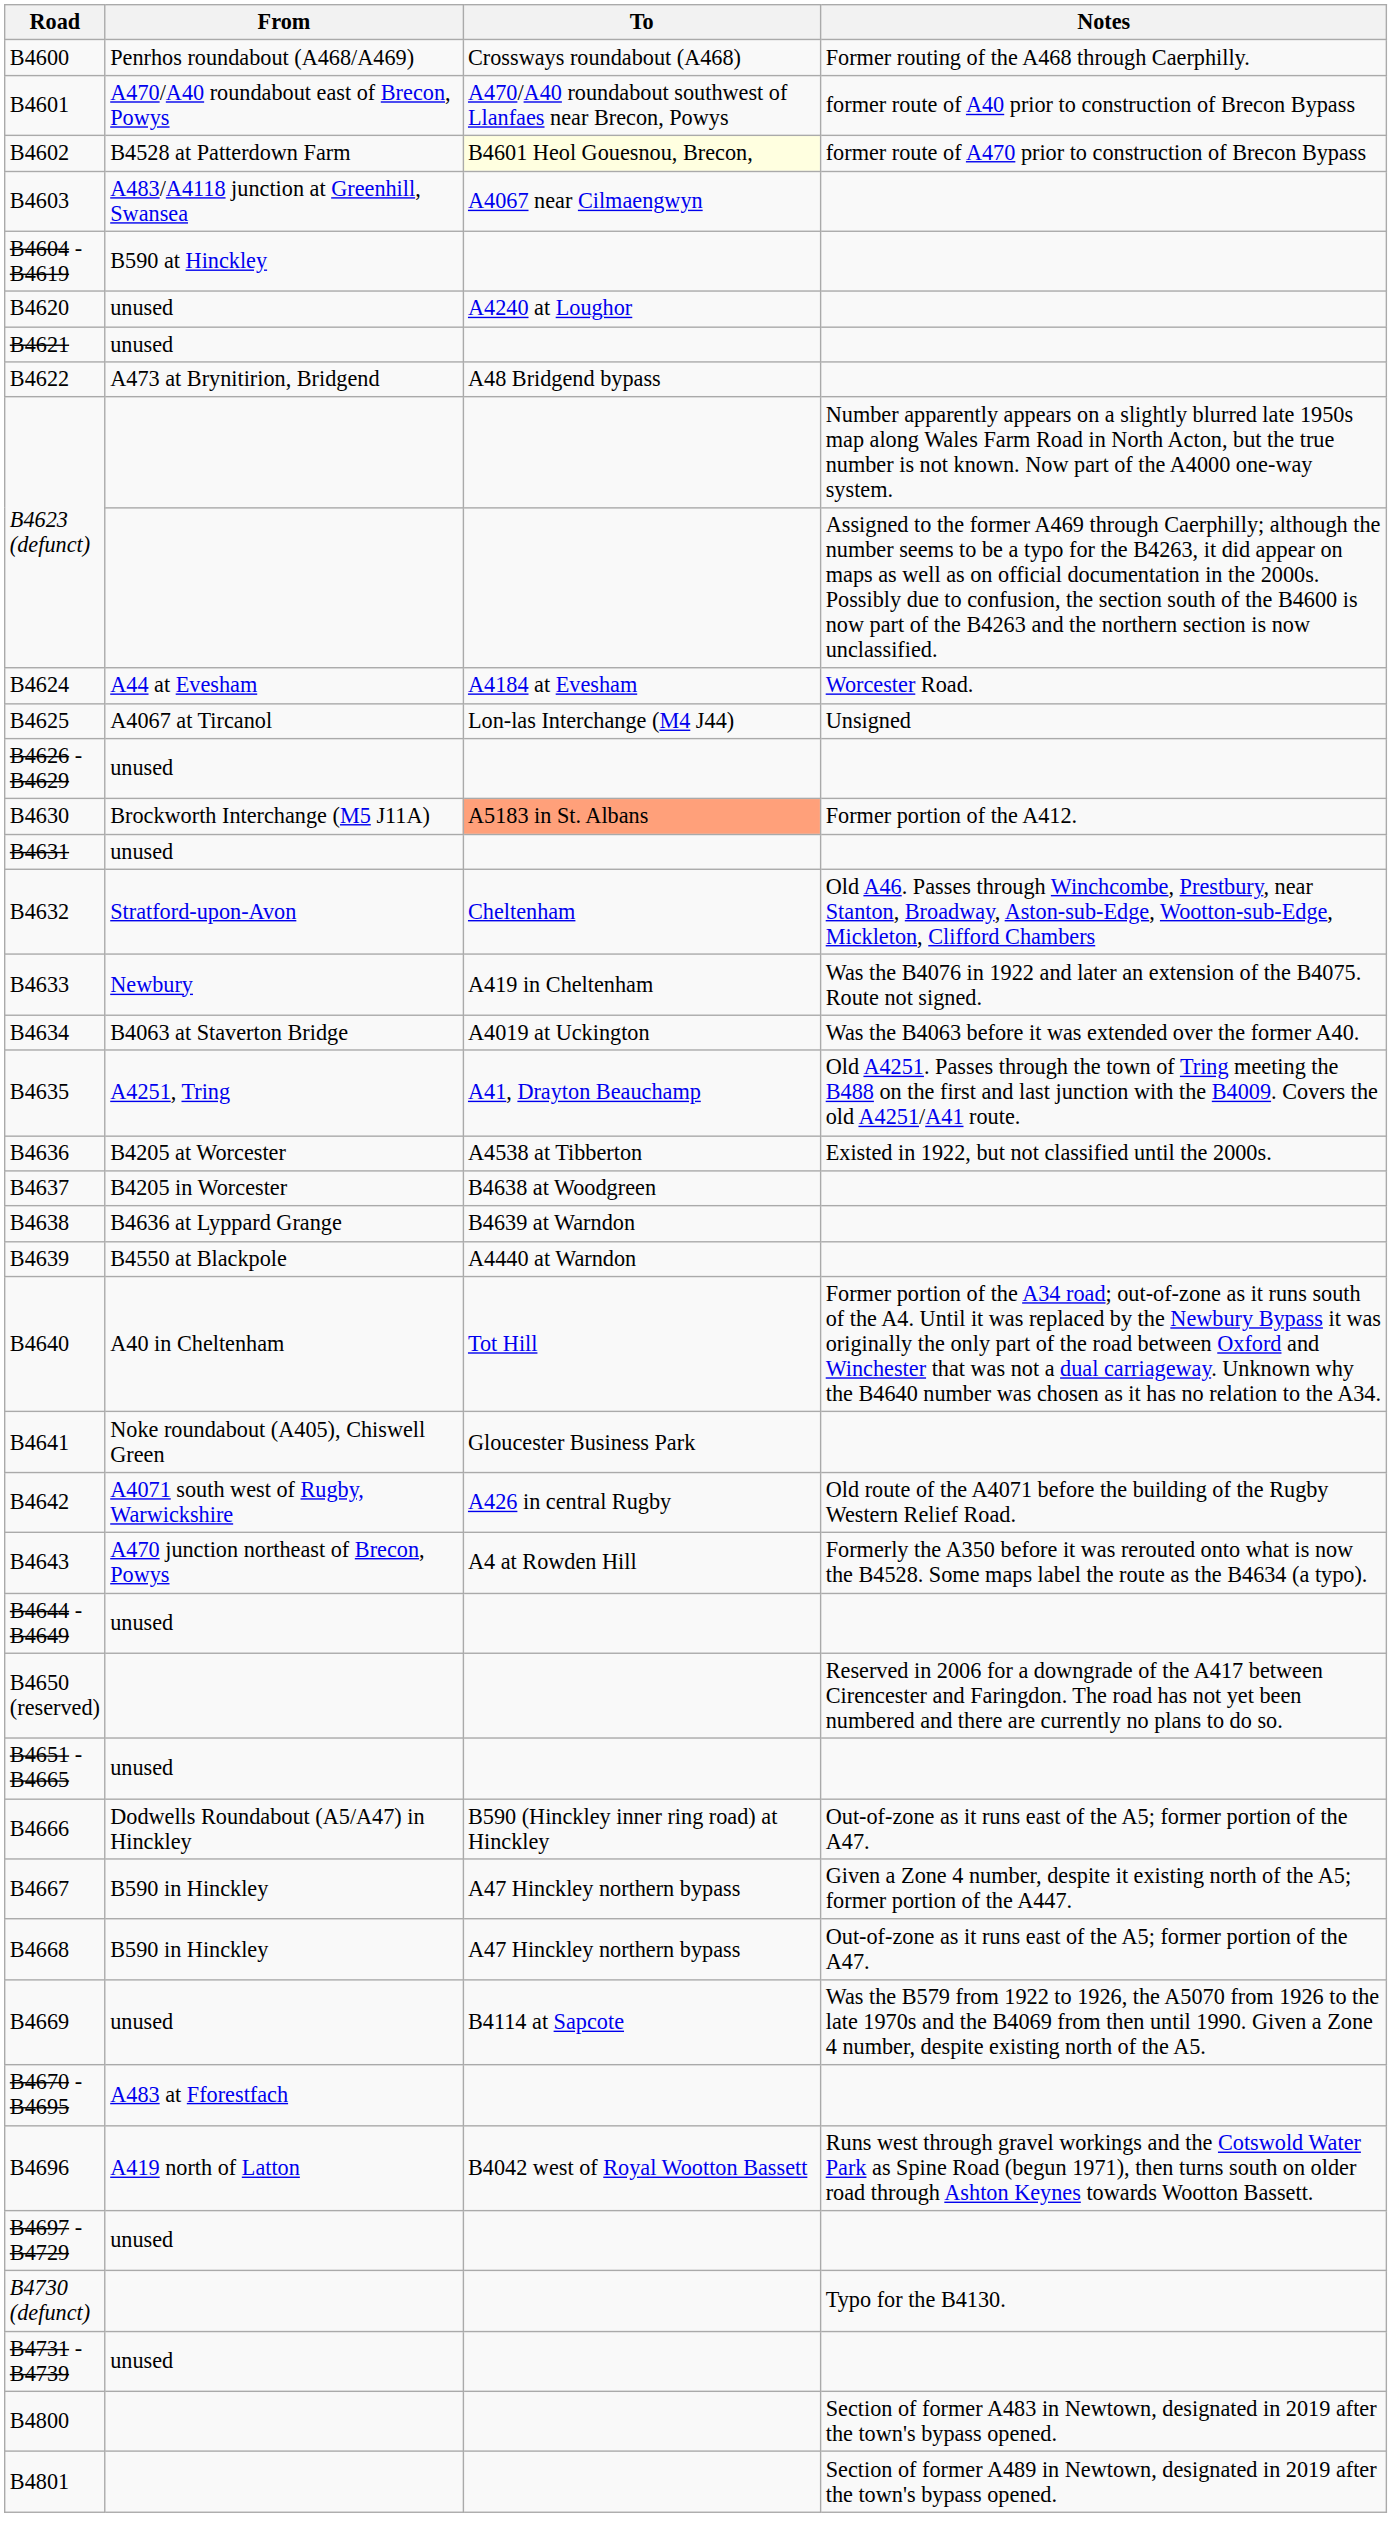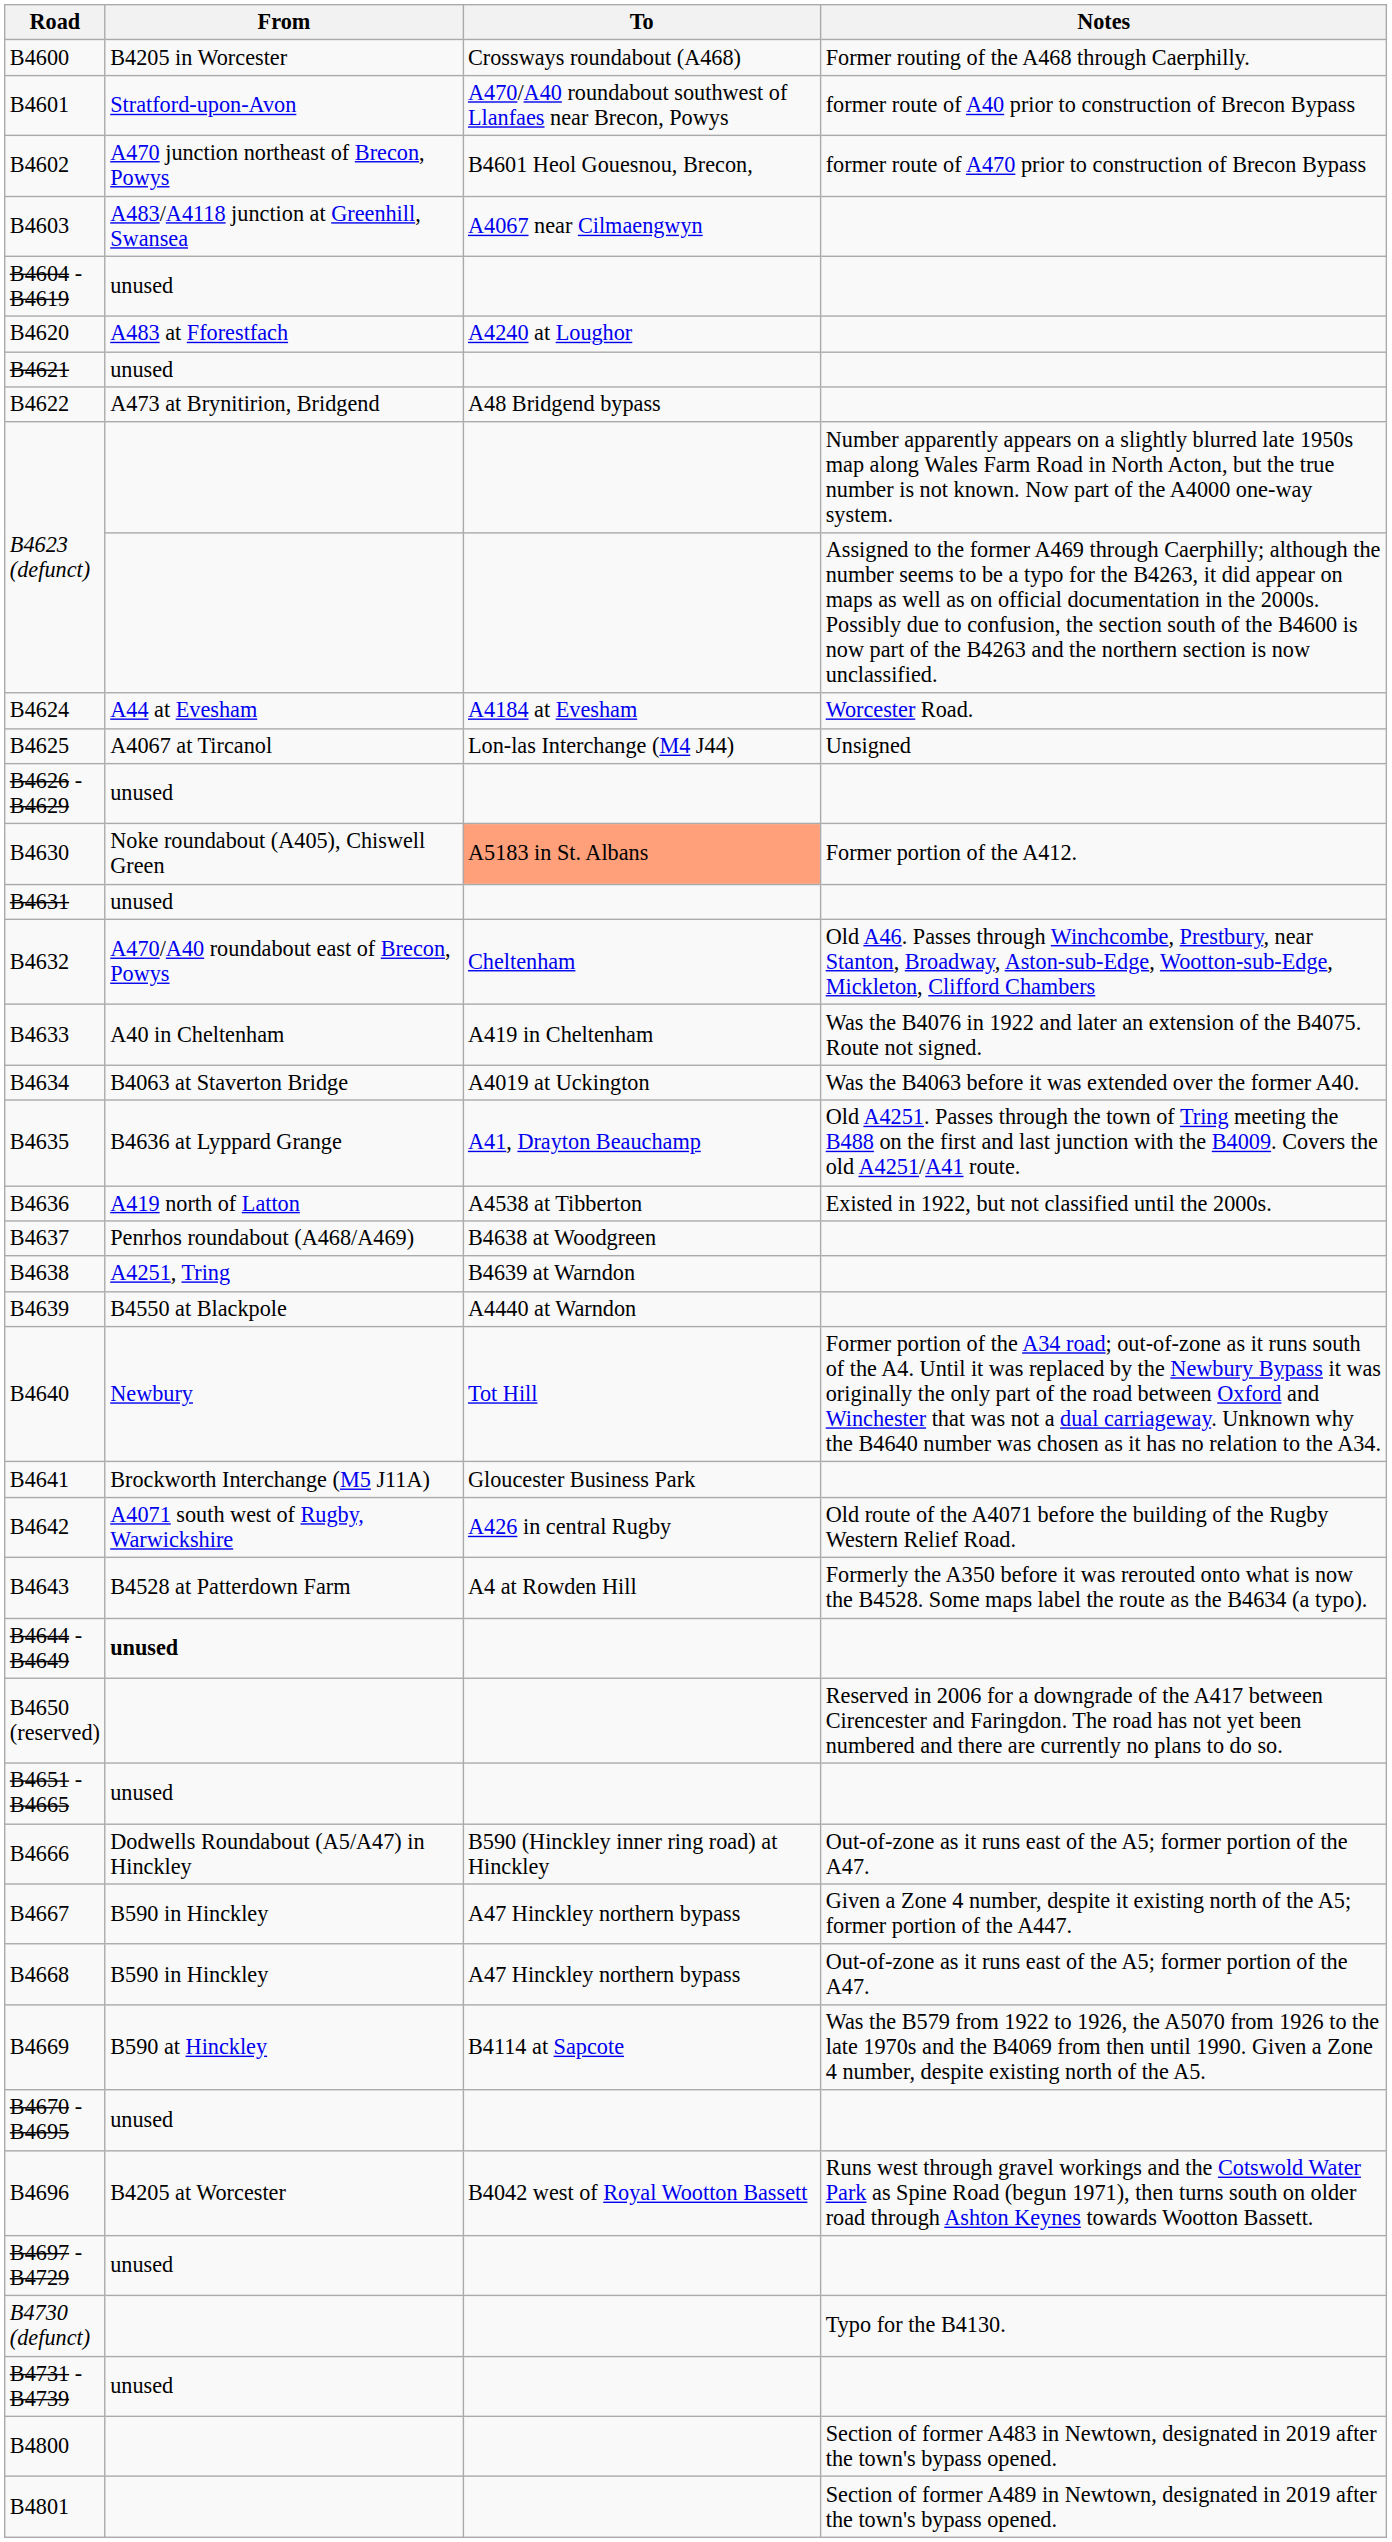B4600 | From: Penrhos roundabout (A468/A469) -> B4205 in Worcester
B4601 | From: A470/A40 roundabout east of Brecon, Powys -> Stratford-upon-Avon
B4602 | From: B4528 at Patterdown Farm -> A470 junction northeast of Brecon, Powys
B4602 | To: lightyellow background -> no background
B4604 - B4619 | From: B590 at Hinckley -> unused
B4620 | From: unused -> A483 at Fforestfach
B4630 | From: Brockworth Interchange (M5 J11A) -> Noke roundabout (A405), Chiswell Green
B4632 | From: Stratford-upon-Avon -> A470/A40 roundabout east of Brecon, Powys
B4633 | From: Newbury -> A40 in Cheltenham
B4635 | From: A4251, Tring -> B4636 at Lyppard Grange
B4636 | From: B4205 at Worcester -> A419 north of Latton
B4637 | From: B4205 in Worcester -> Penrhos roundabout (A468/A469)
B4638 | From: B4636 at Lyppard Grange -> A4251, Tring
B4640 | From: A40 in Cheltenham -> Newbury
B4641 | From: Noke roundabout (A405), Chiswell Green -> Brockworth Interchange (M5 J11A)
B4643 | From: A470 junction northeast of Brecon, Powys -> B4528 at Patterdown Farm
B4644 - B4649 | From: normal -> bold
B4669 | From: unused -> B590 at Hinckley
B4670 - B4695 | From: A483 at Fforestfach -> unused
B4696 | From: A419 north of Latton -> B4205 at Worcester
